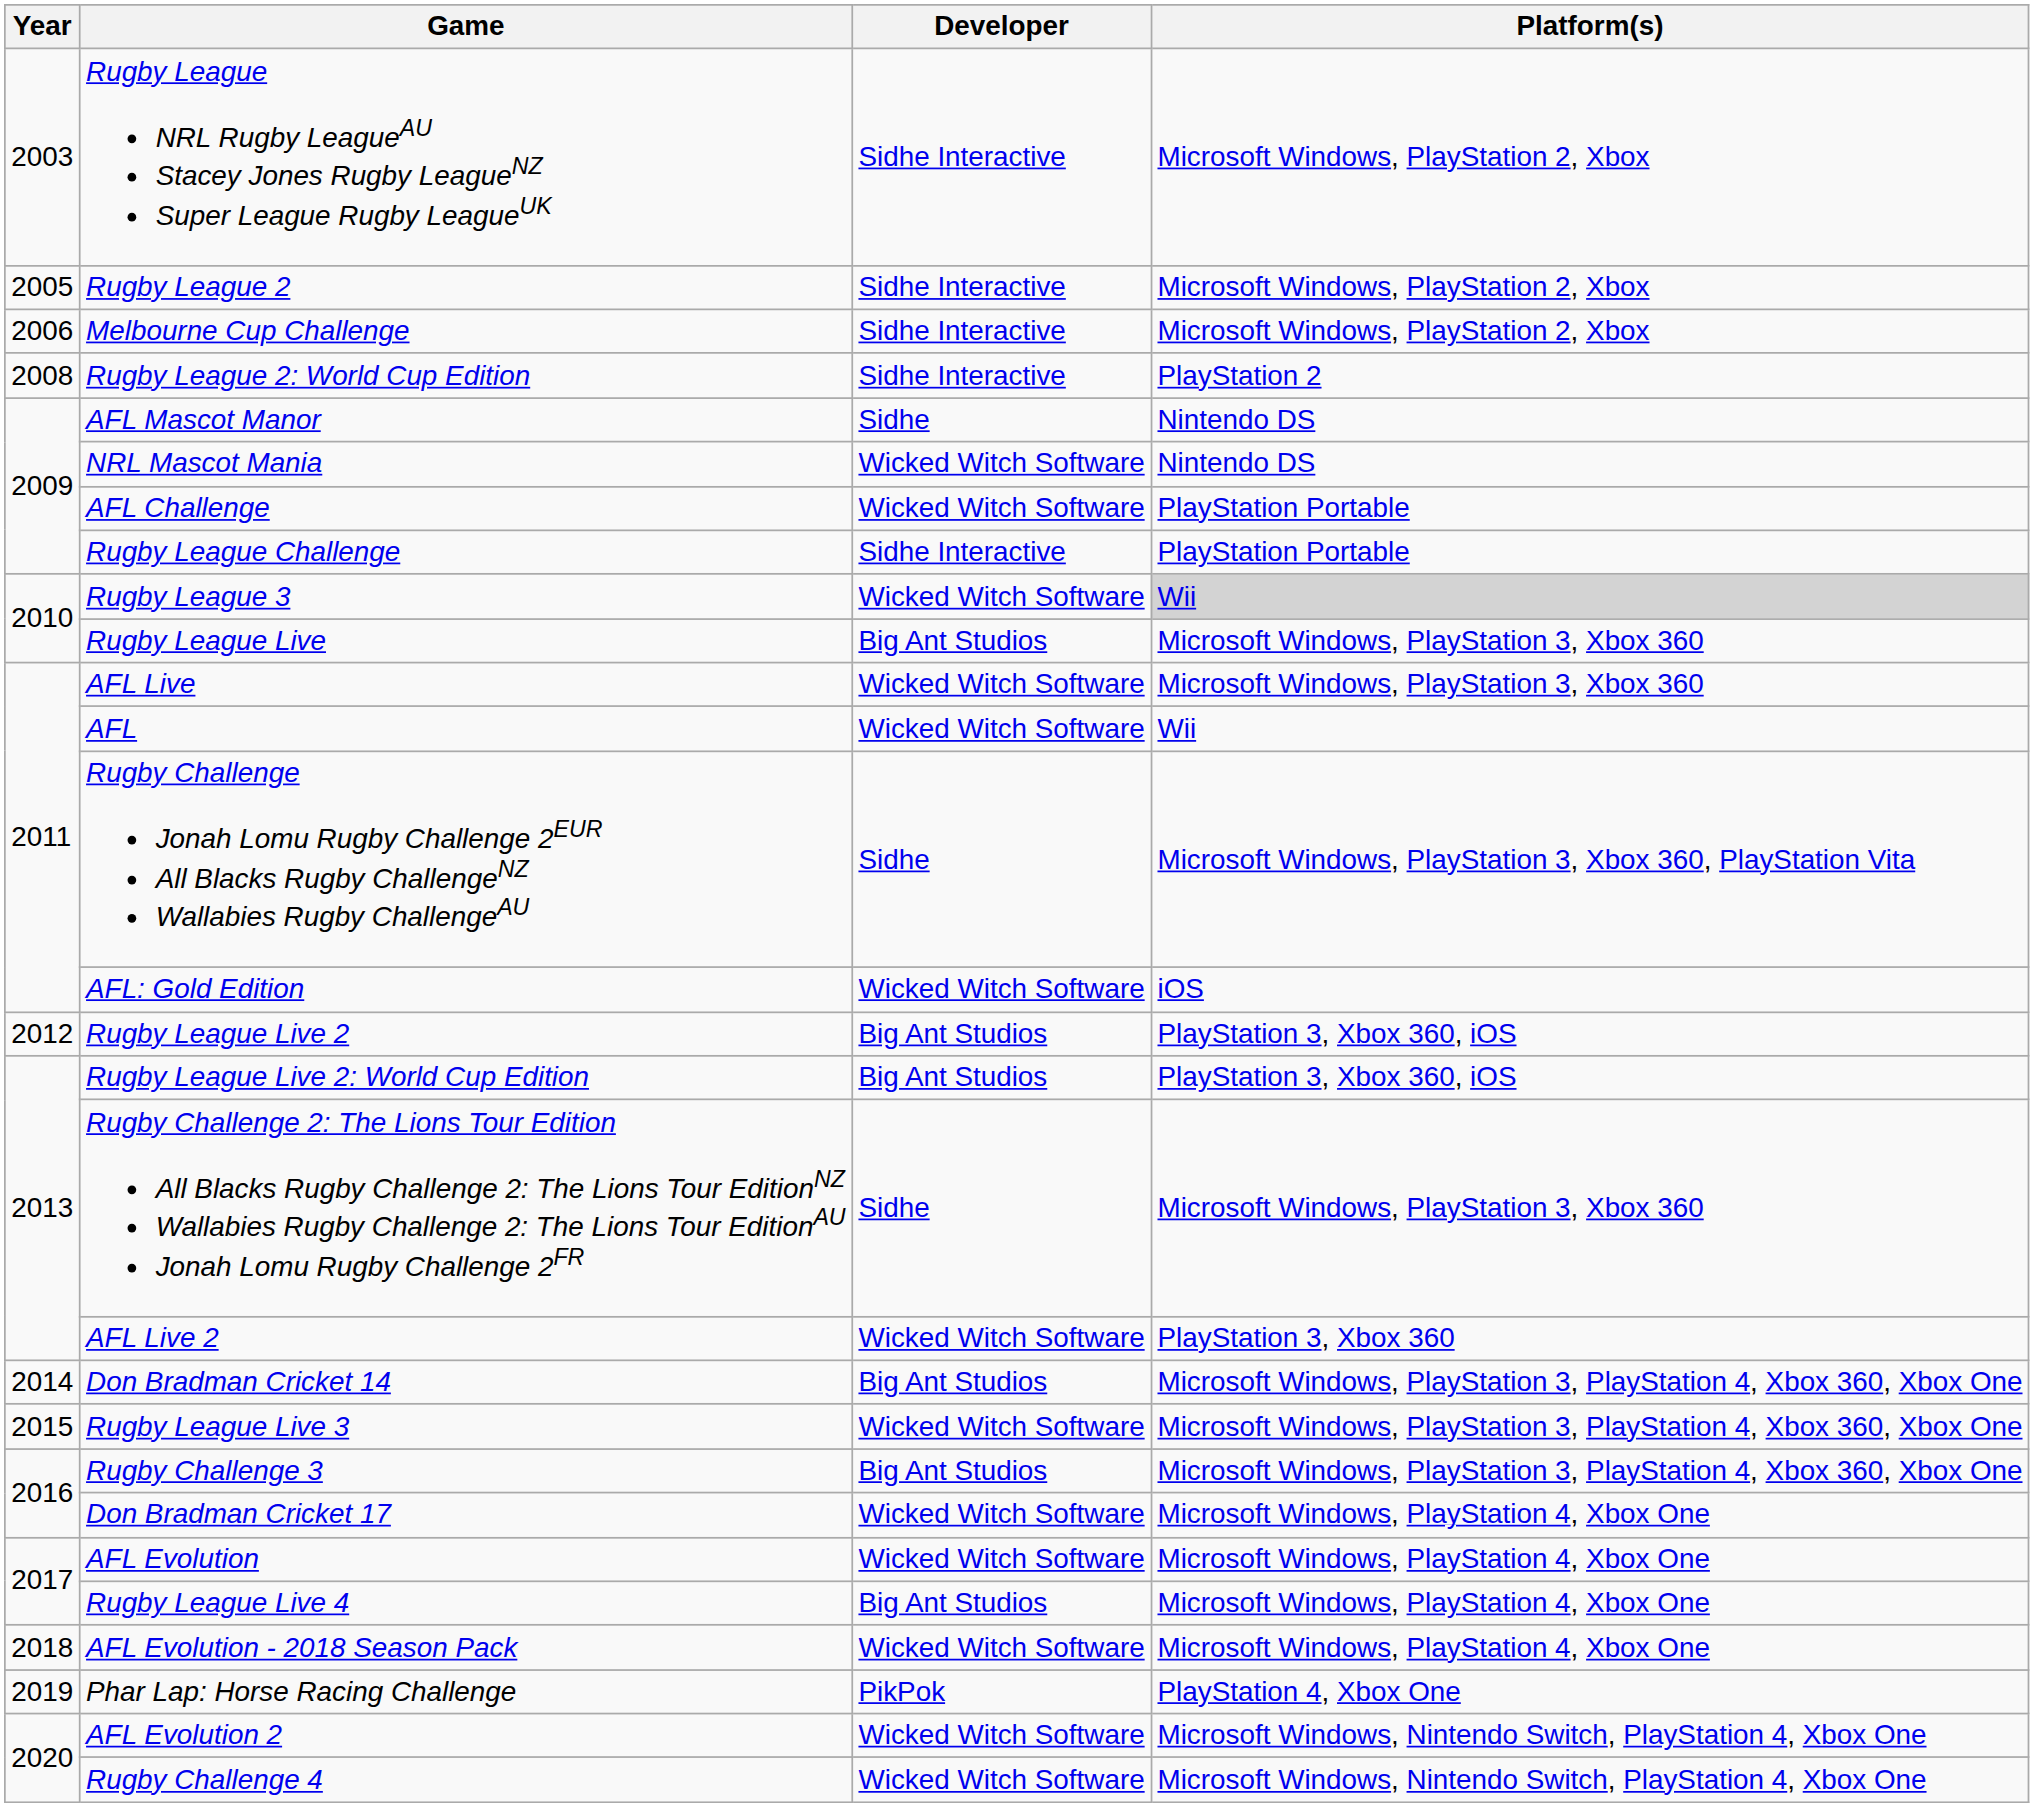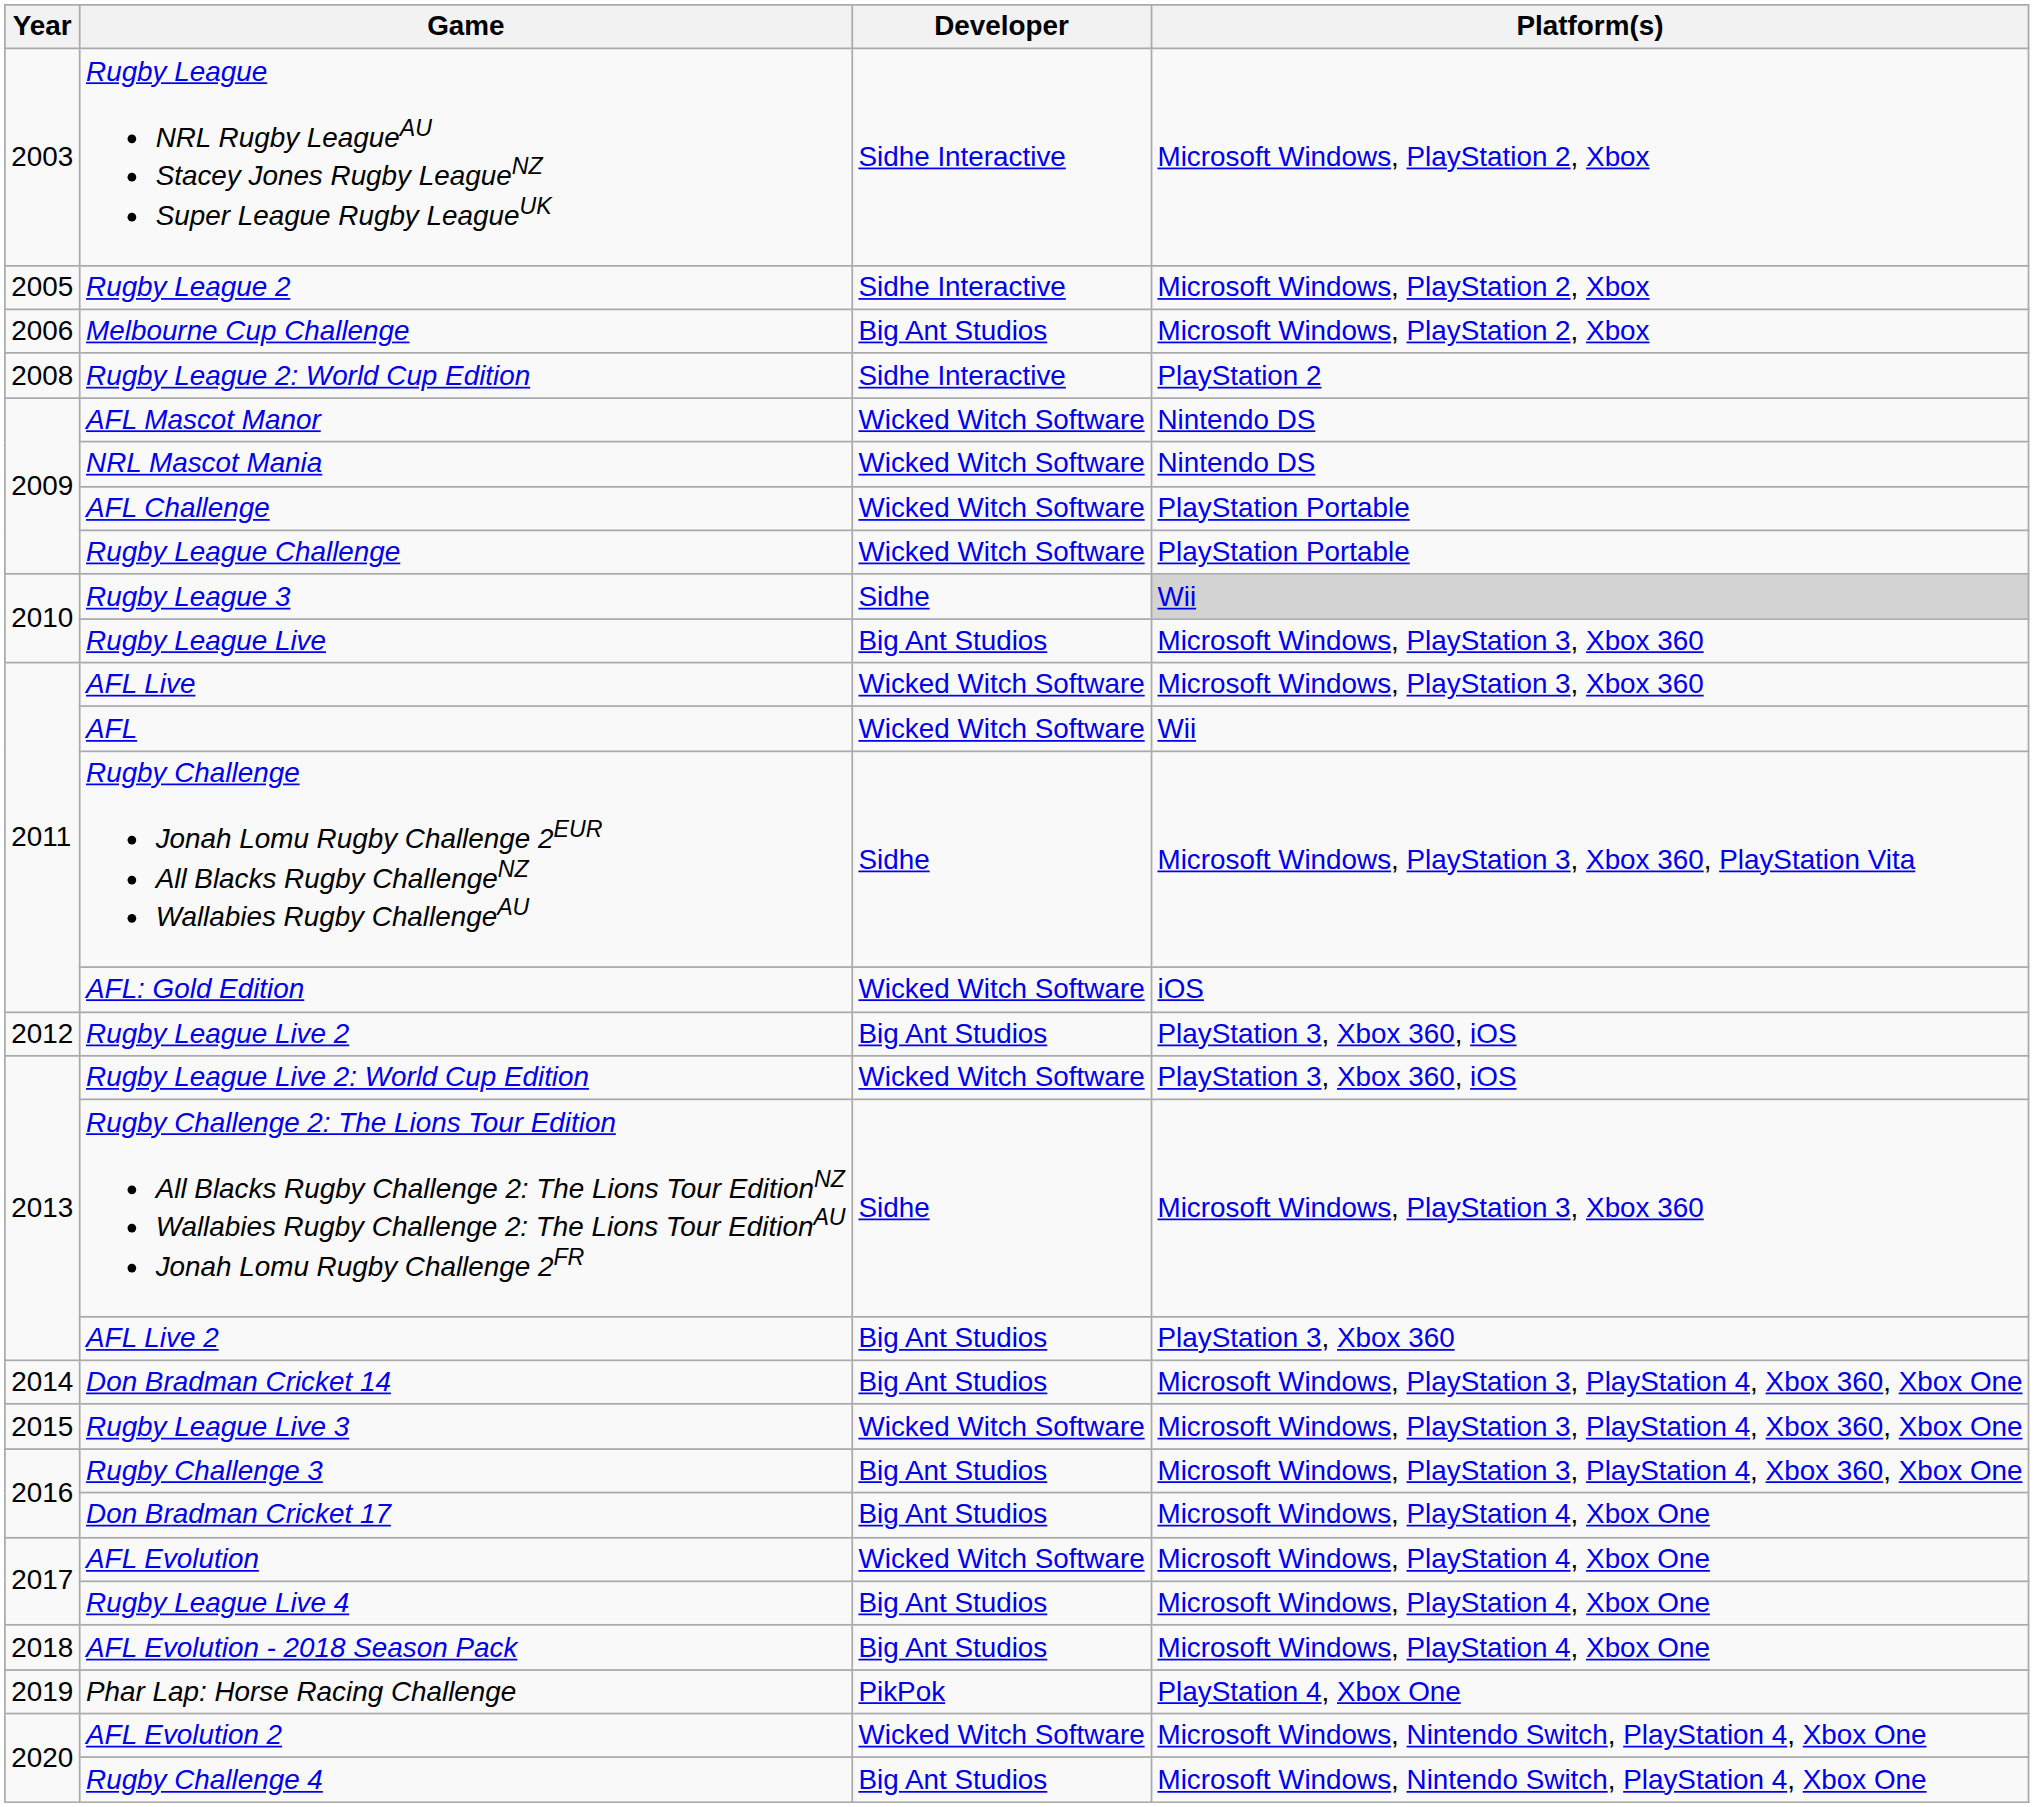Melbourne Cup Challenge | Developer: Sidhe Interactive -> Big Ant Studios
AFL Mascot Manor | Developer: Sidhe -> Wicked Witch Software
Rugby League Challenge | Developer: Sidhe Interactive -> Wicked Witch Software
Rugby League 3 | Developer: Wicked Witch Software -> Sidhe
Rugby League Live 2: World Cup Edition | Developer: Big Ant Studios -> Wicked Witch Software
AFL Live 2 | Developer: Wicked Witch Software -> Big Ant Studios
Don Bradman Cricket 17 | Developer: Wicked Witch Software -> Big Ant Studios
AFL Evolution - 2018 Season Pack | Developer: Wicked Witch Software -> Big Ant Studios
Rugby Challenge 4 | Developer: Wicked Witch Software -> Big Ant Studios
